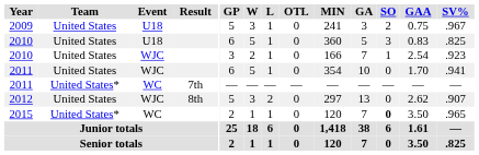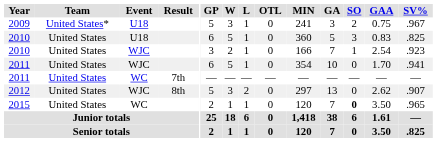2009 | Team: United States -> United States*
2011 / WC | Team: United States* -> United States
2015 | Team: United States* -> United States
